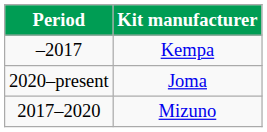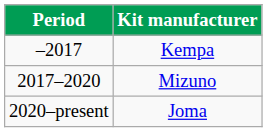rows swapped: Mizuno <-> Joma
